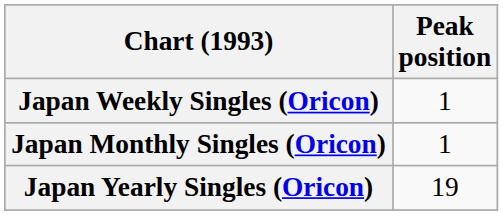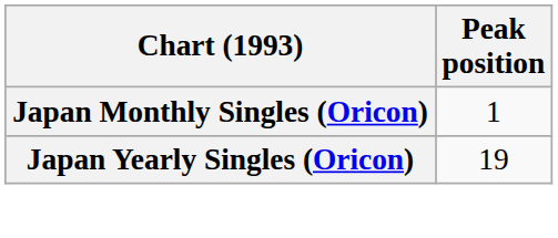- row: Japan Weekly Singles (Oricon) | 1
